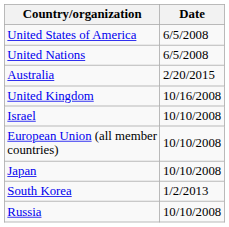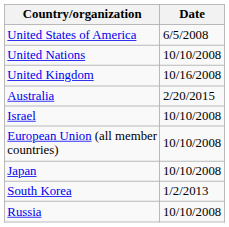United Nations | Date: 6/5/2008 -> 10/10/2008
rows swapped: United Kingdom <-> Australia
